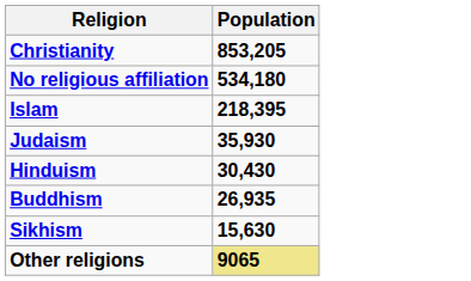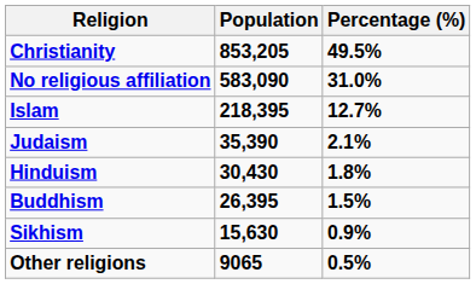+ column: Percentage (%) | 49.5% | 31.0% | 12.7% | 2.1% | 1.8% | 1.5% | 0.9% | 0.5%
No religious affiliation | Population: 534,180 -> 583,090
Judaism | Population: 35,930 -> 35,390
Buddhism | Population: 26,935 -> 26,395
Other religions | Population: khaki background -> no background
